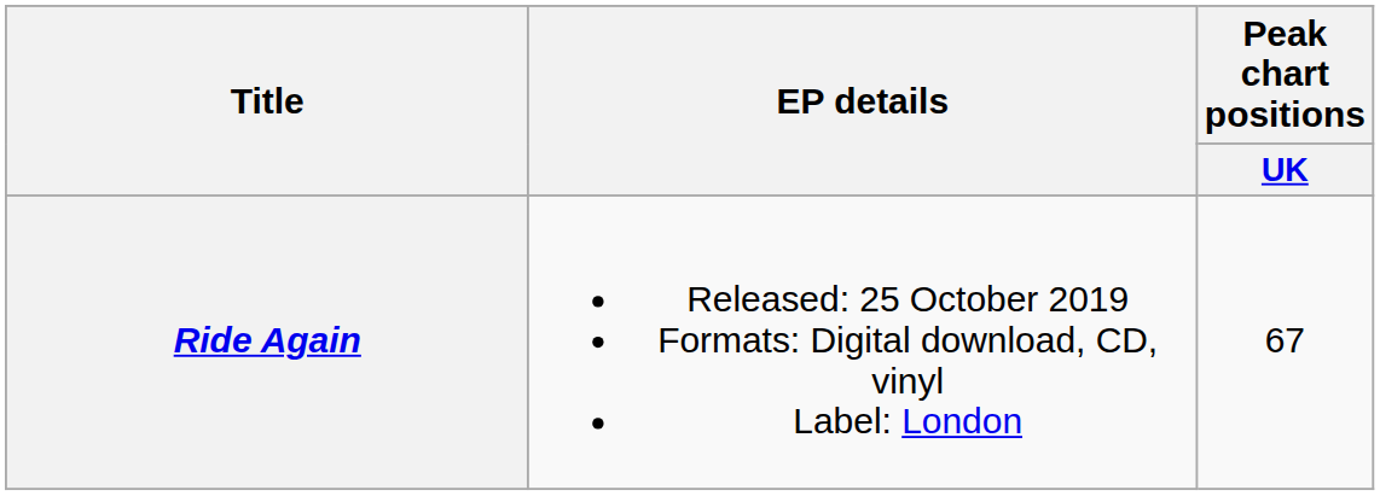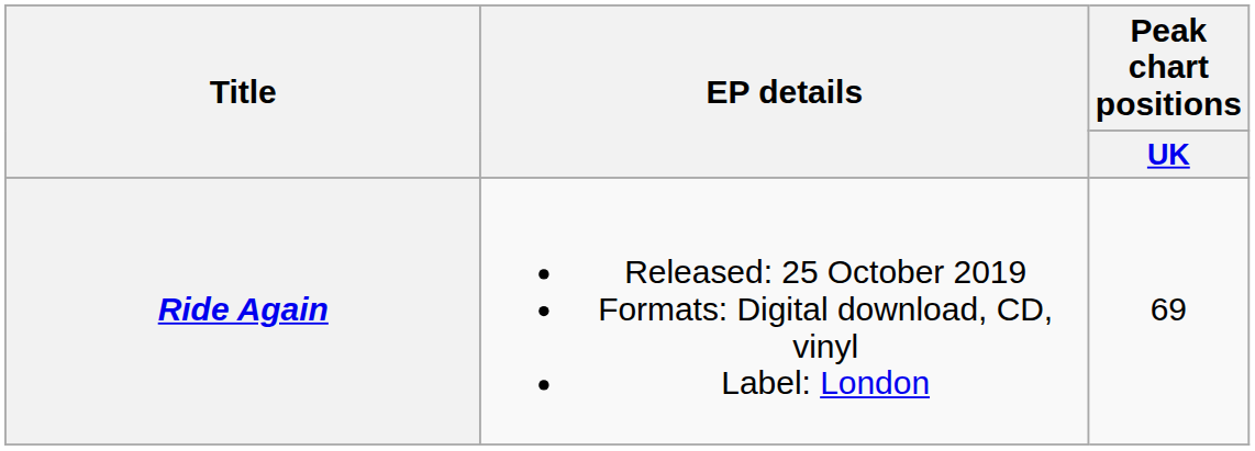Ride Again | Peak chart positions / UK: 67 -> 69
